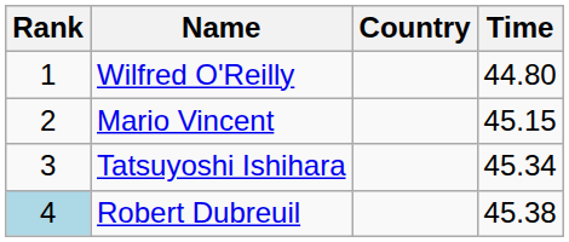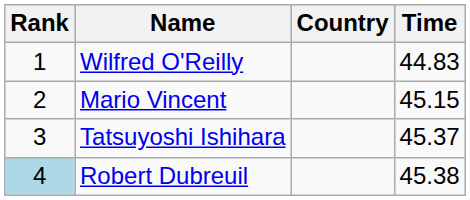Wilfred O'Reilly | Time: 44.80 -> 44.83
Tatsuyoshi Ishihara | Time: 45.34 -> 45.37
